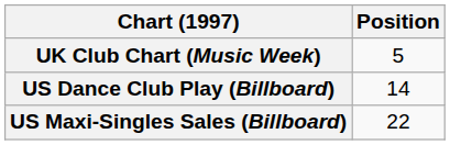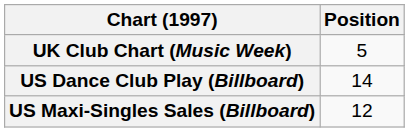US Maxi-Singles Sales (Billboard) | Position: 22 -> 12
